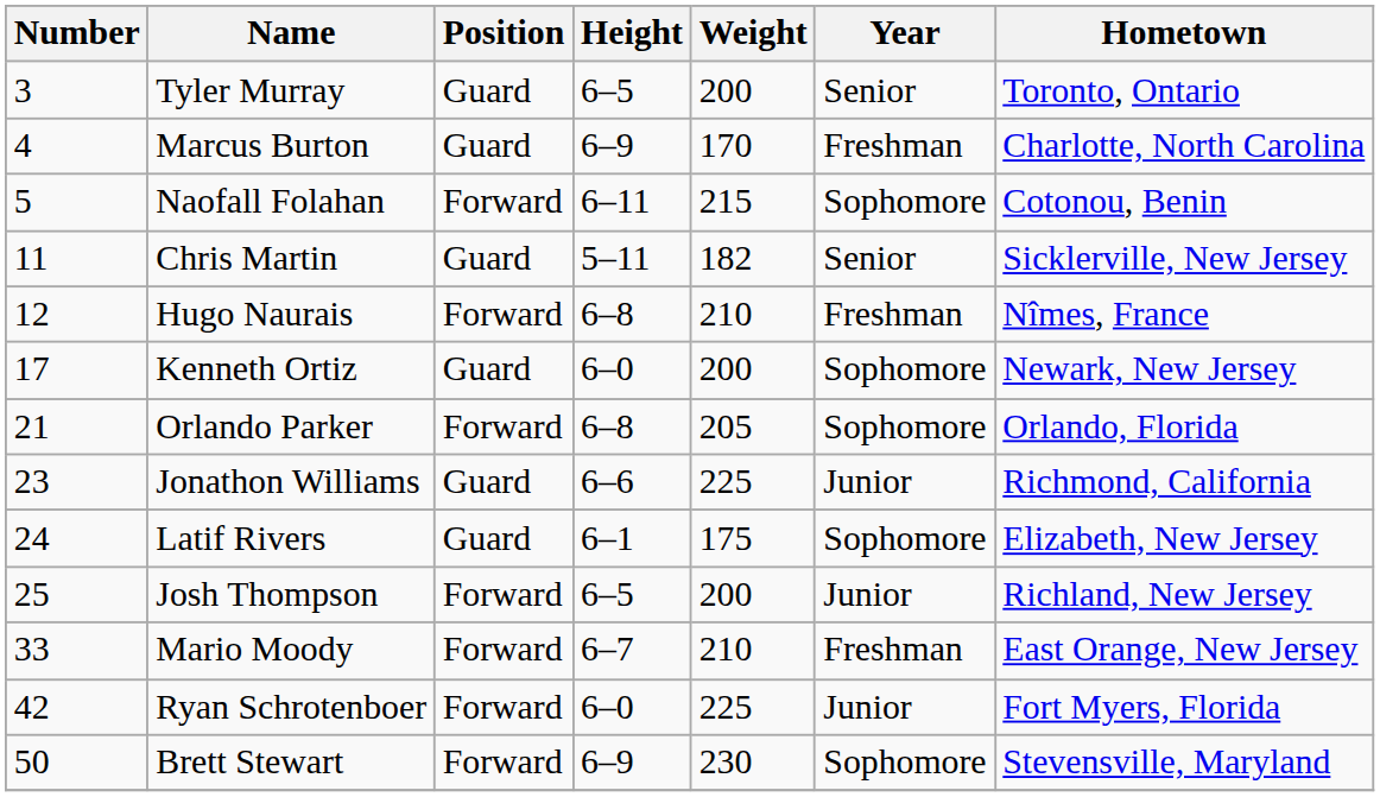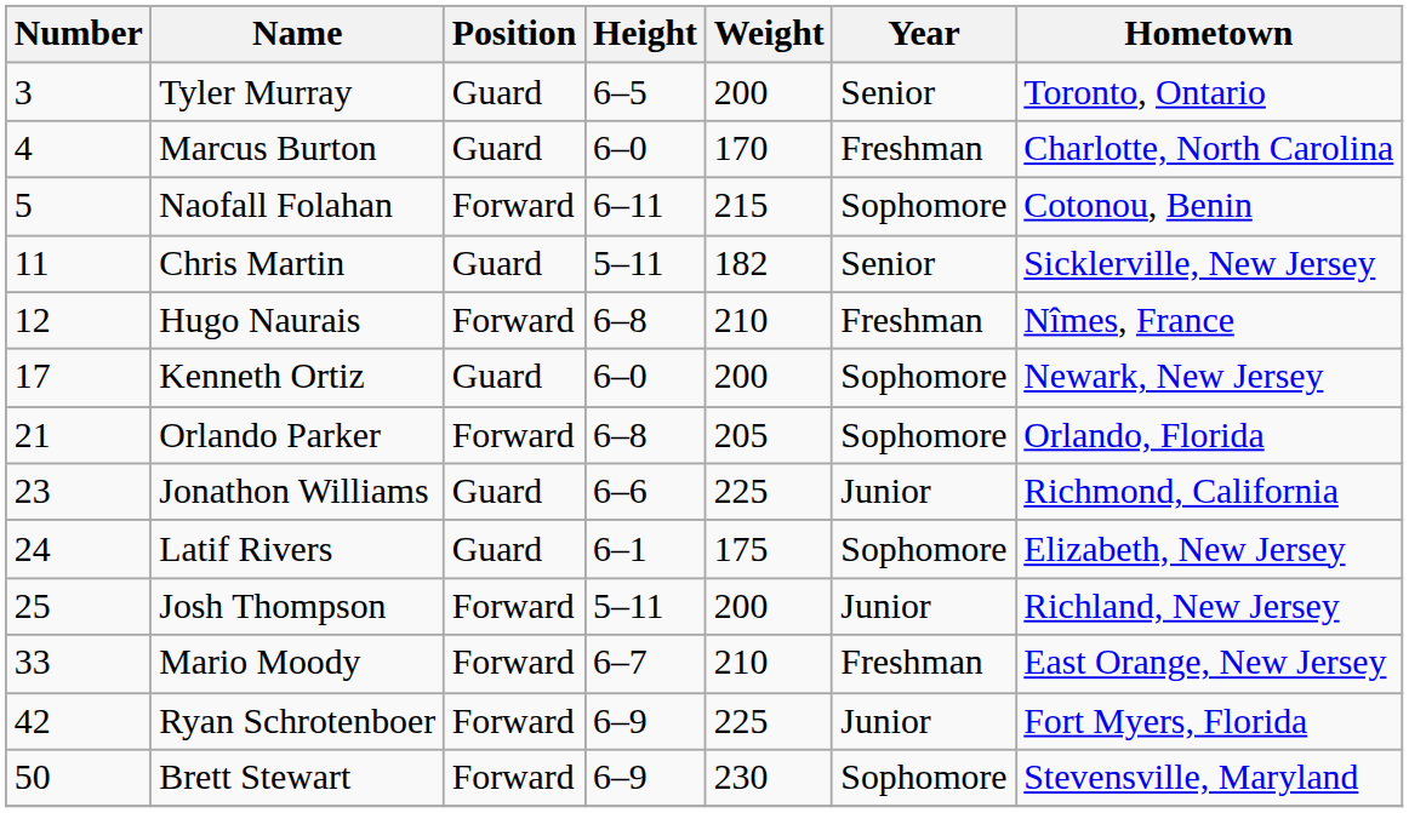Marcus Burton | Height: 6–9 -> 6–0
Josh Thompson | Height: 6–5 -> 5–11
Ryan Schrotenboer | Height: 6–0 -> 6–9
